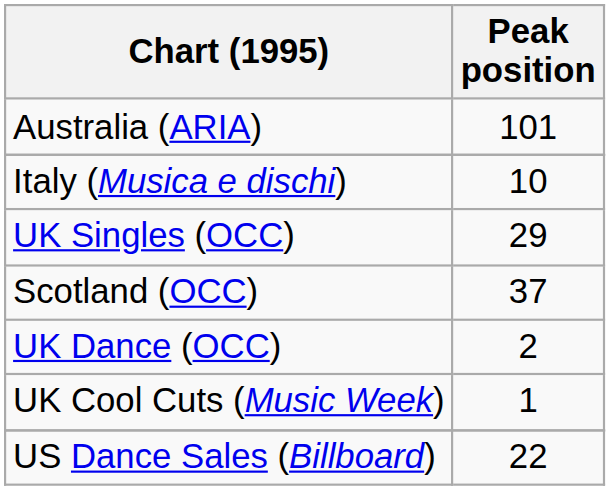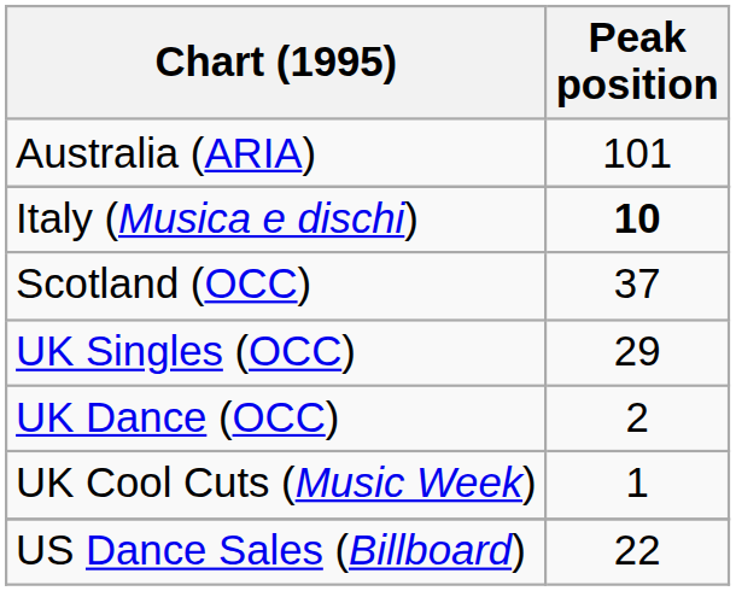Italy (Musica e dischi) | Peak position: normal -> bold
rows swapped: Scotland (OCC) <-> UK Singles (OCC)
